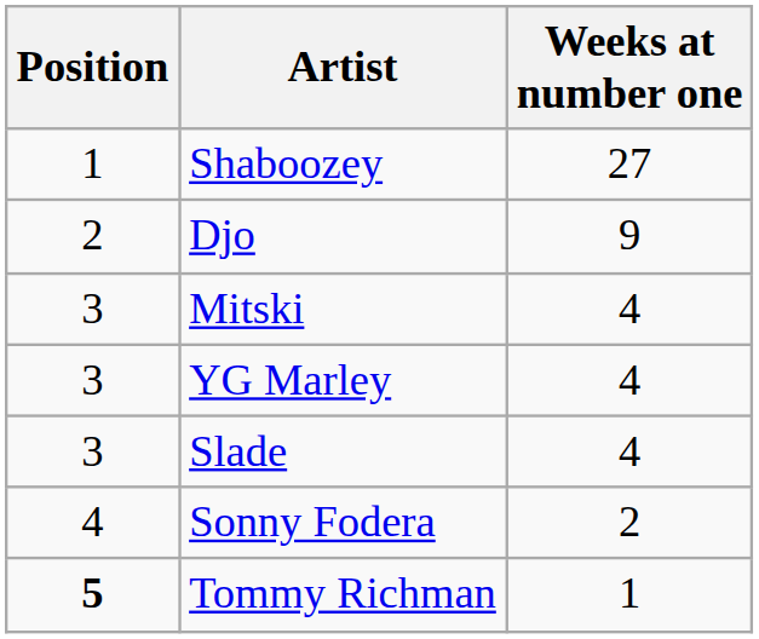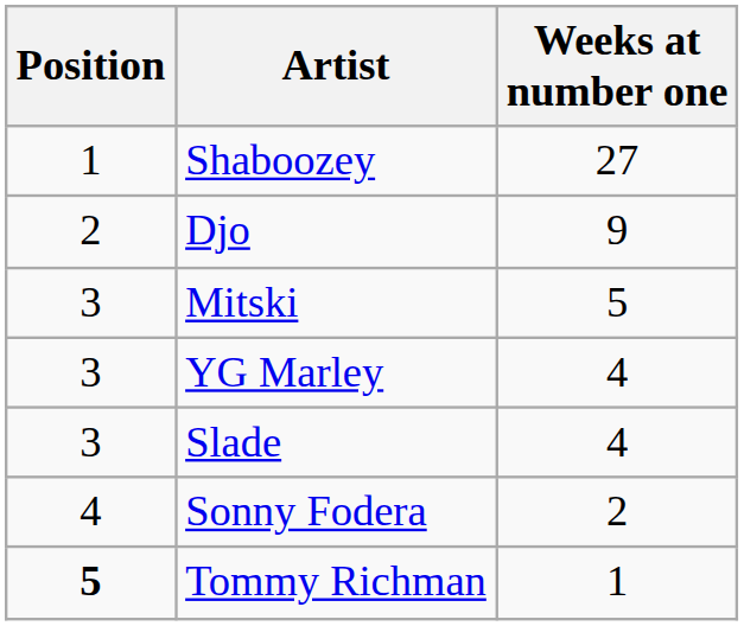Mitski | Weeks at number one: 4 -> 5
